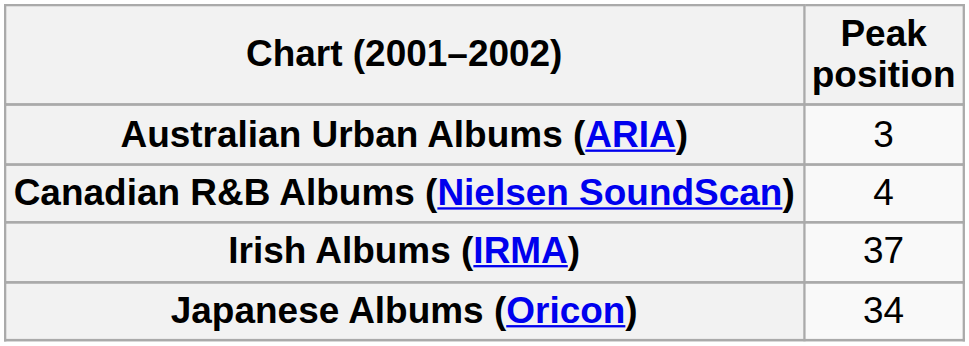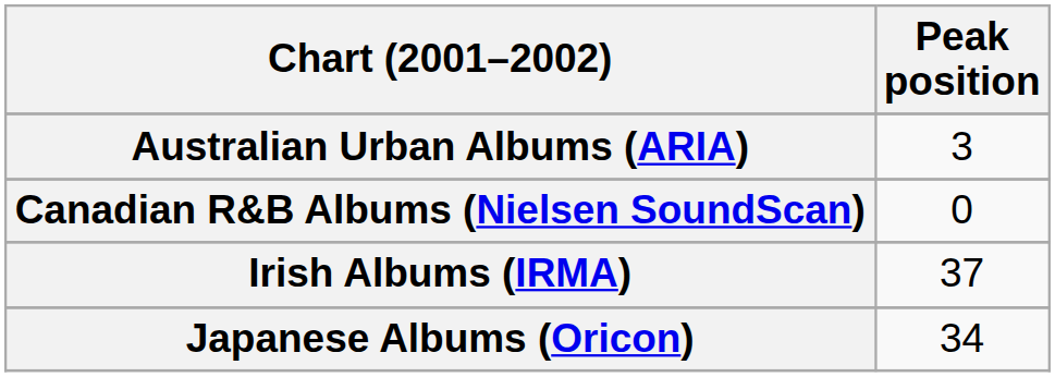Canadian R&B Albums (Nielsen SoundScan) | Peak position: 4 -> 0
